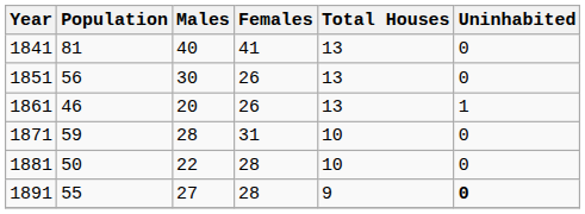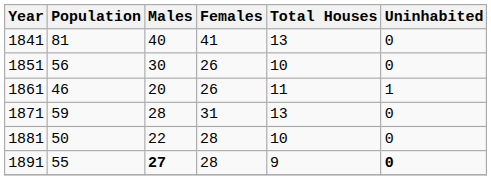1851 | Total Houses: 13 -> 10
1861 | Total Houses: 13 -> 11
1871 | Total Houses: 10 -> 13
1891 | Males: normal -> bold
